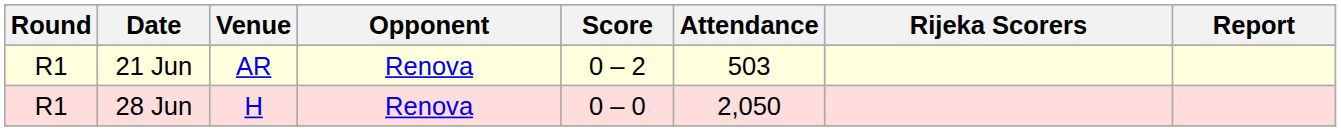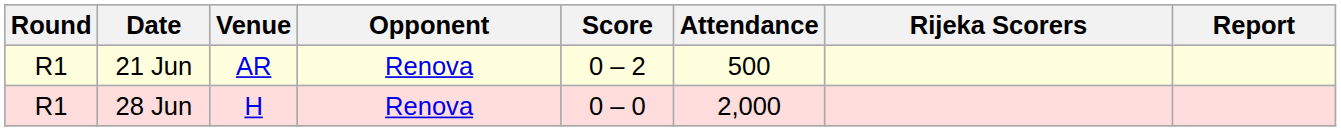21 Jun | Attendance: 503 -> 500
28 Jun | Attendance: 2,050 -> 2,000
